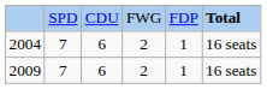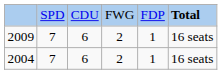rows swapped: 2009 <-> 2004
